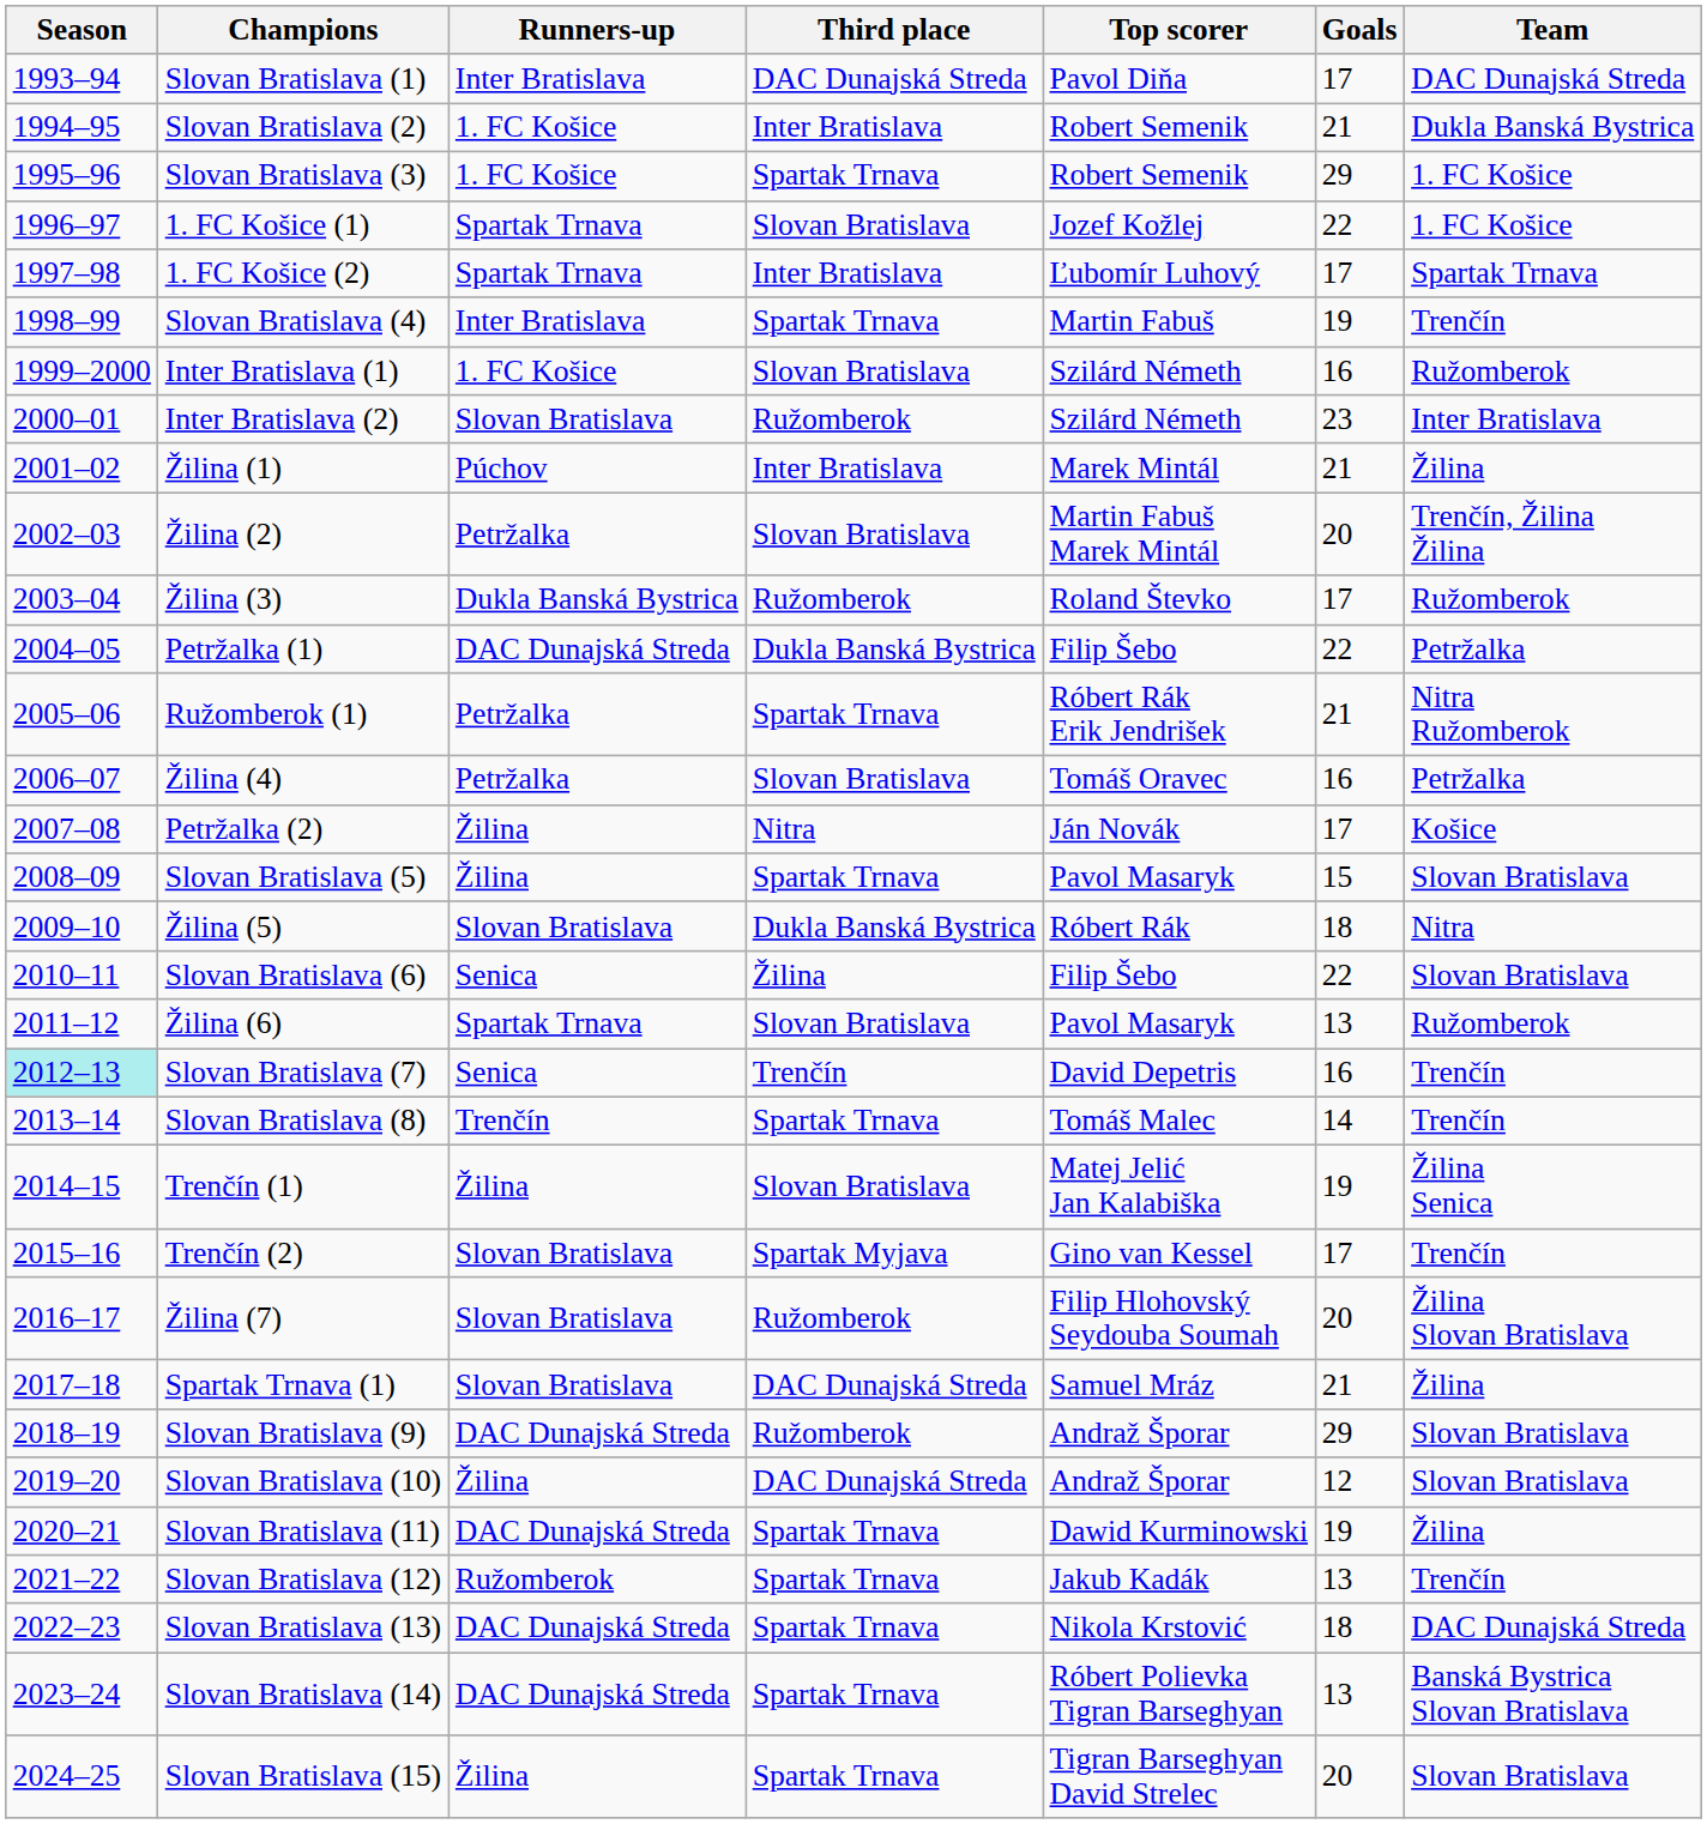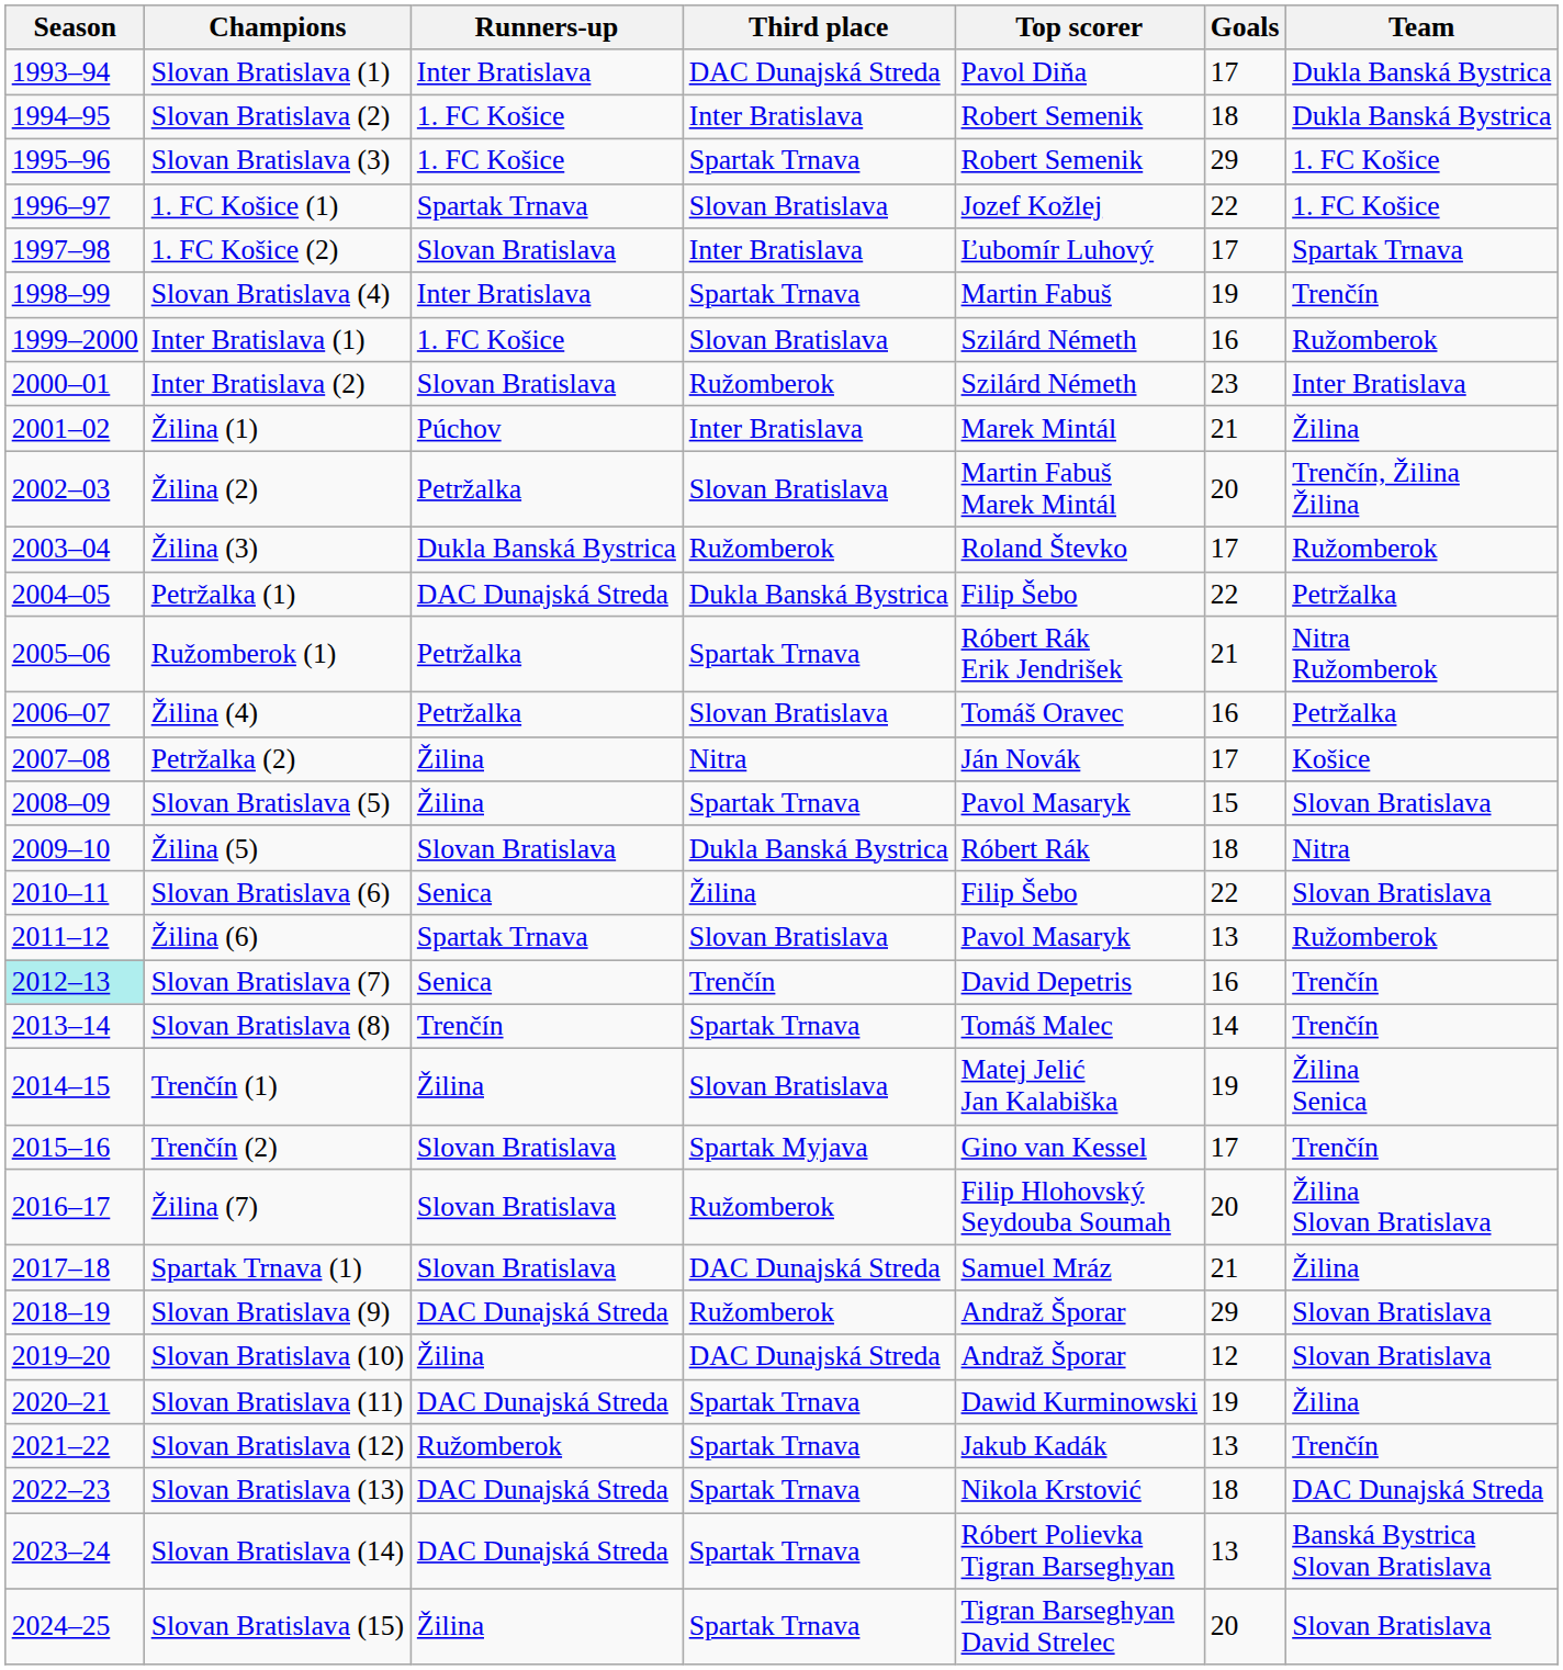Slovan Bratislava (1) | Team: DAC Dunajská Streda -> Dukla Banská Bystrica
Slovan Bratislava (2) | Goals: 21 -> 18
1. FC Košice (2) | Runners-up: Spartak Trnava -> Slovan Bratislava
